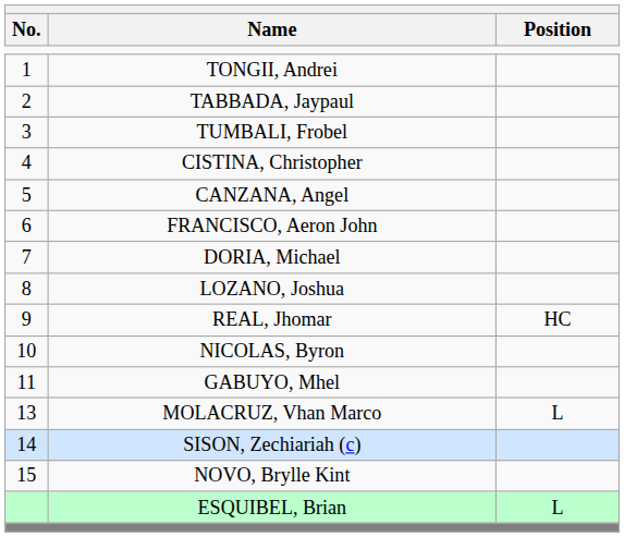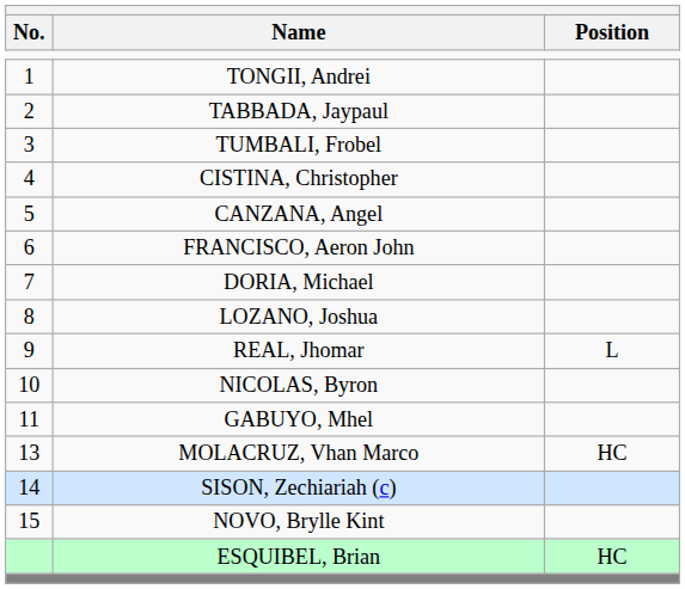REAL, Jhomar | Position: HC -> L
MOLACRUZ, Vhan Marco | Position: L -> HC
ESQUIBEL, Brian | Position: L -> HC
